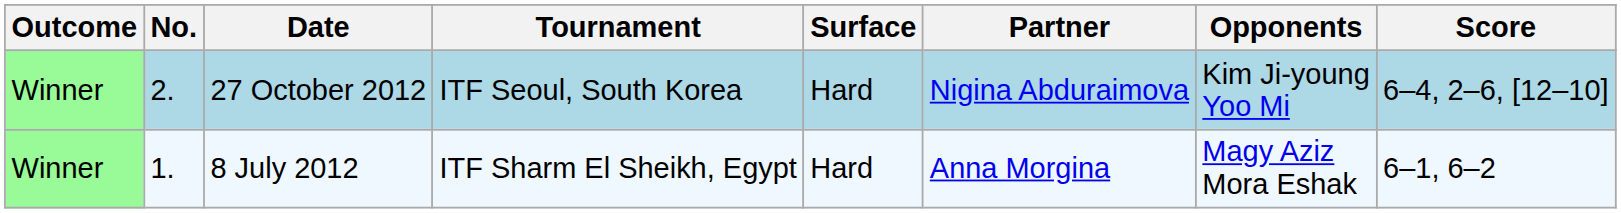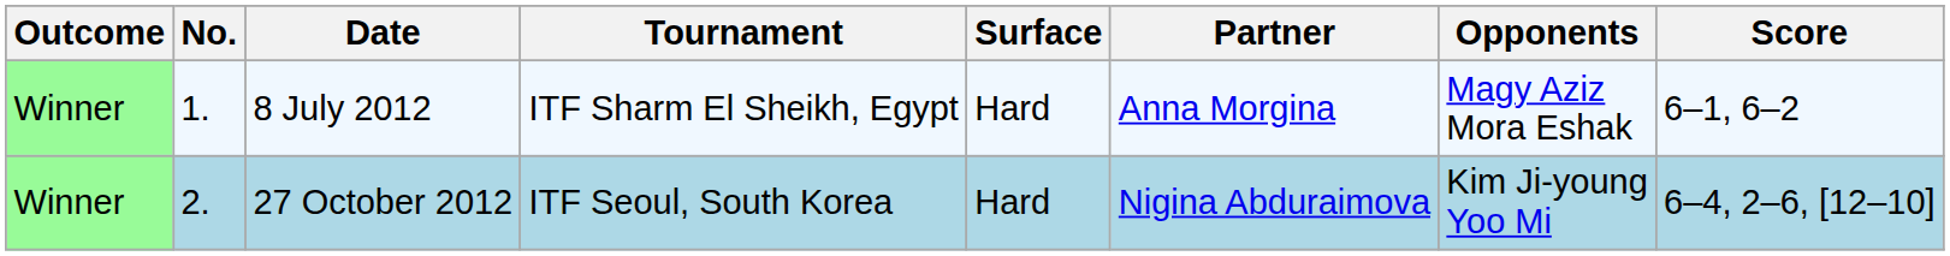rows swapped: 8 July 2012 <-> 27 October 2012
